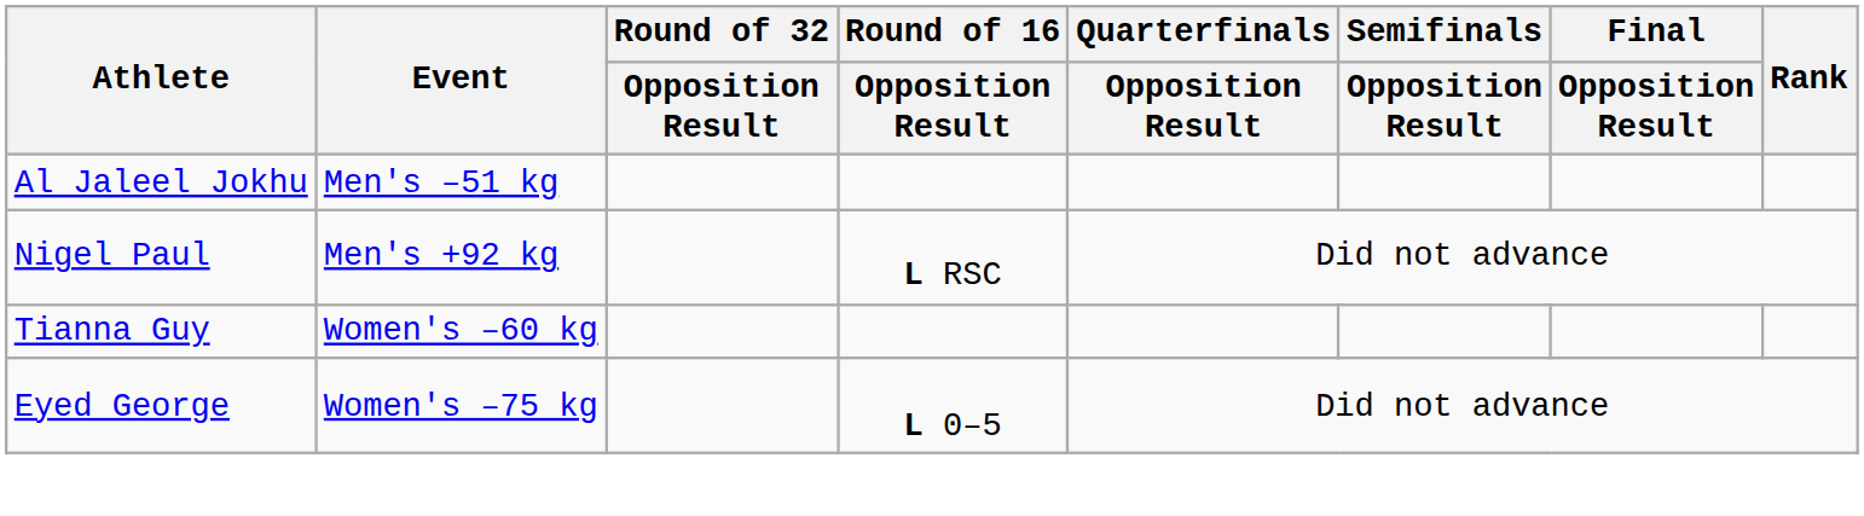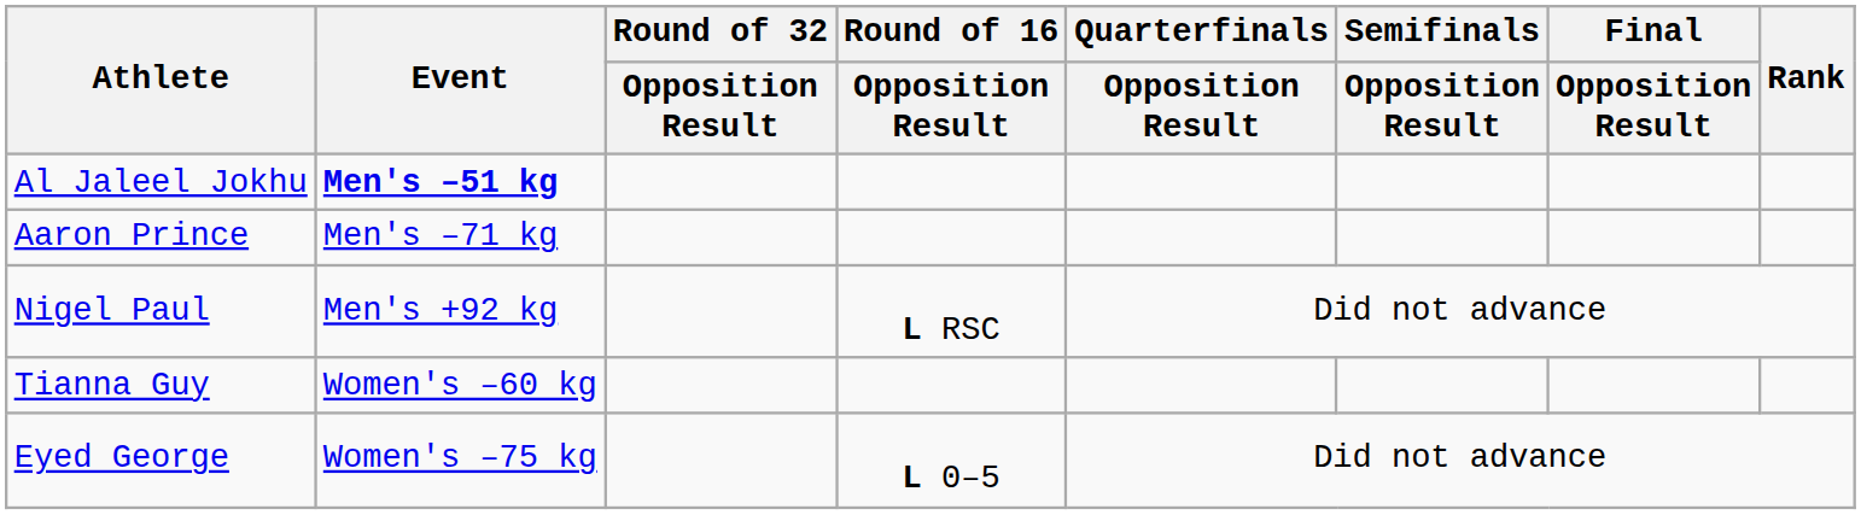Al Jaleel Jokhu | Event: normal -> bold
+ row: Aaron Prince | Men's –71 kg
